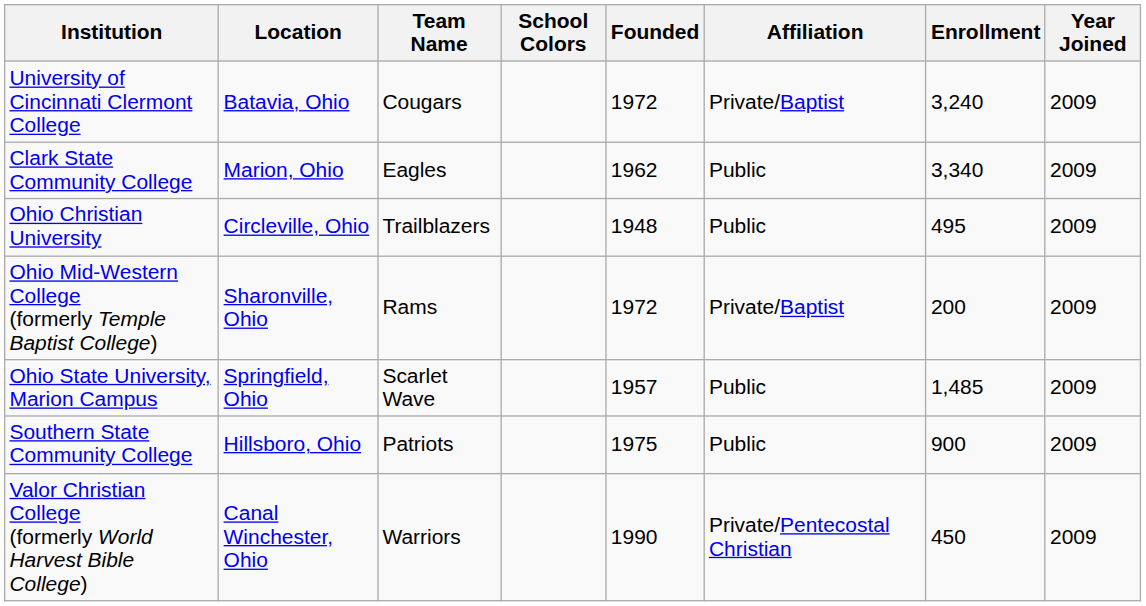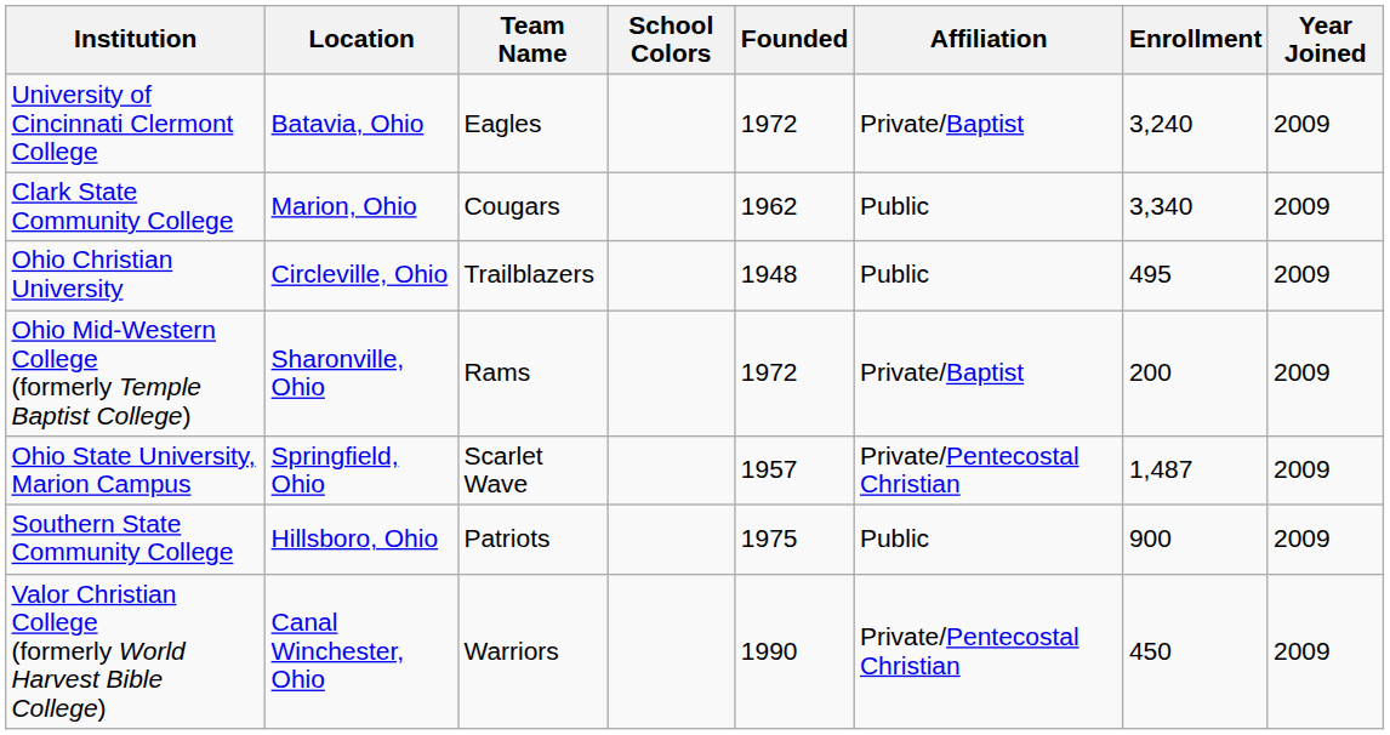University of Cincinnati Clermont College | Team Name: Cougars -> Eagles
Clark State Community College | Team Name: Eagles -> Cougars
Ohio State University, Marion Campus | Affiliation: Public -> Private/Pentecostal Christian
Ohio State University, Marion Campus | Enrollment: 1,485 -> 1,487
